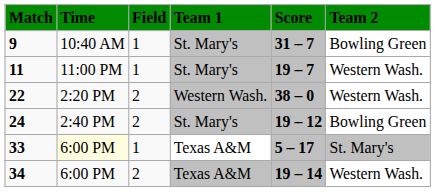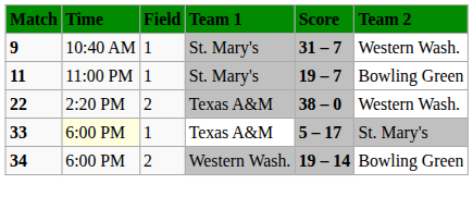9 | Team 2: Bowling Green -> Western Wash.
11 | Team 2: Western Wash. -> Bowling Green
22 | Team 1: Western Wash. -> Texas A&M
- row: 24 | 2:40 PM | 2 | St. Mary's | 19 – 12 | Bowling Green
34 | Team 1: Texas A&M -> Western Wash.
34 | Team 2: Western Wash. -> Bowling Green
